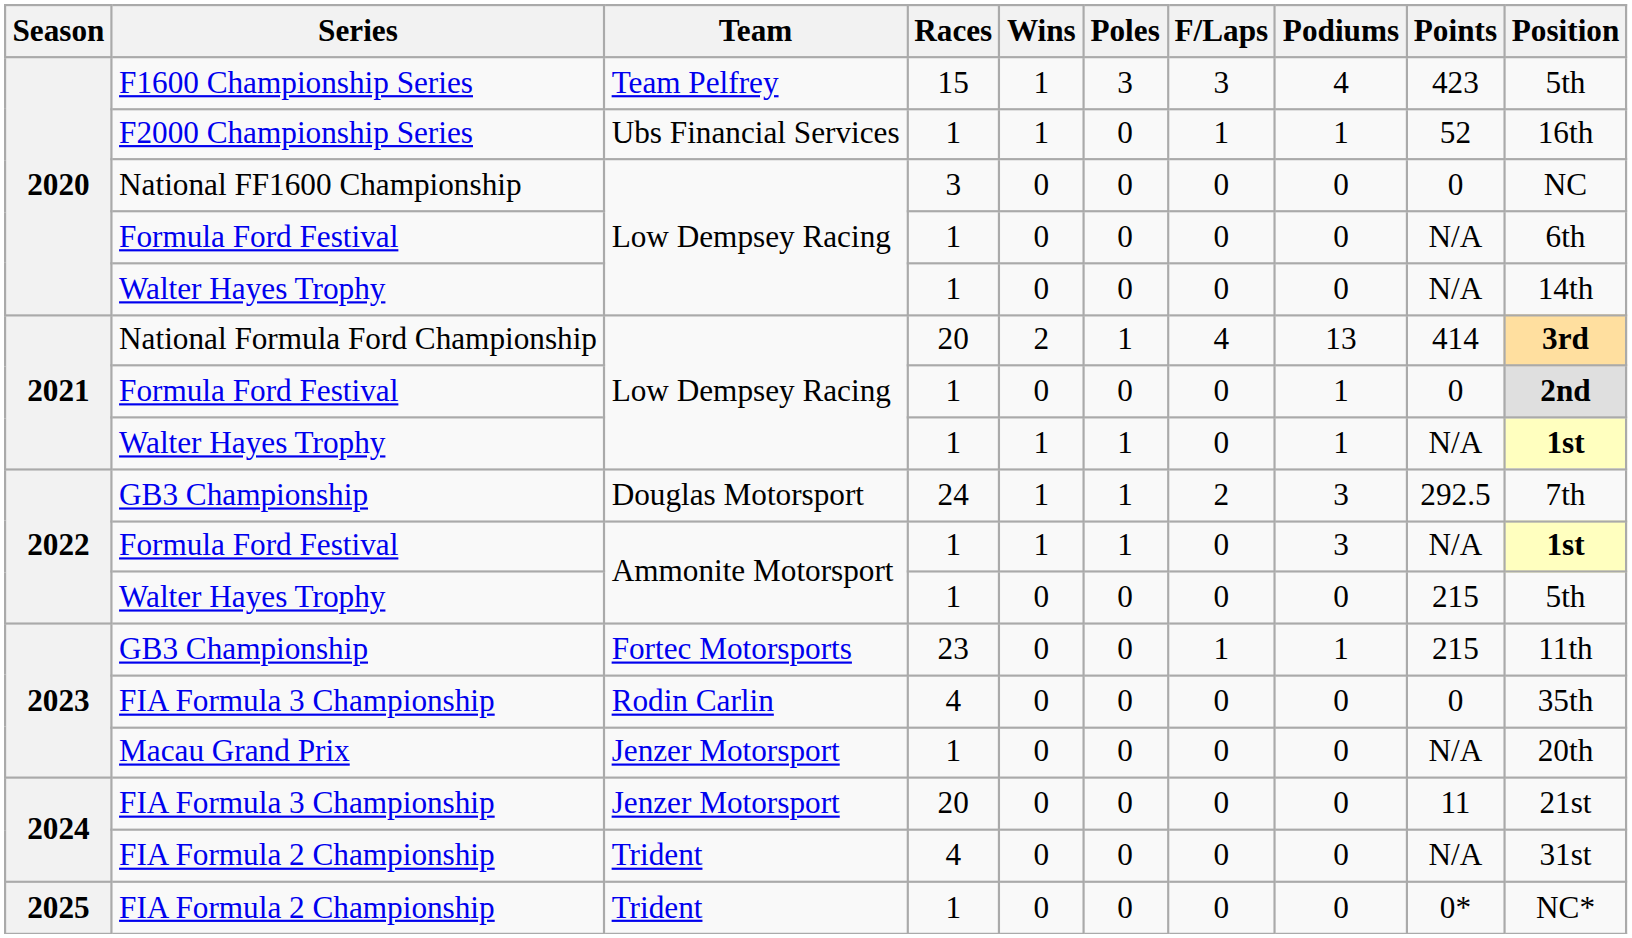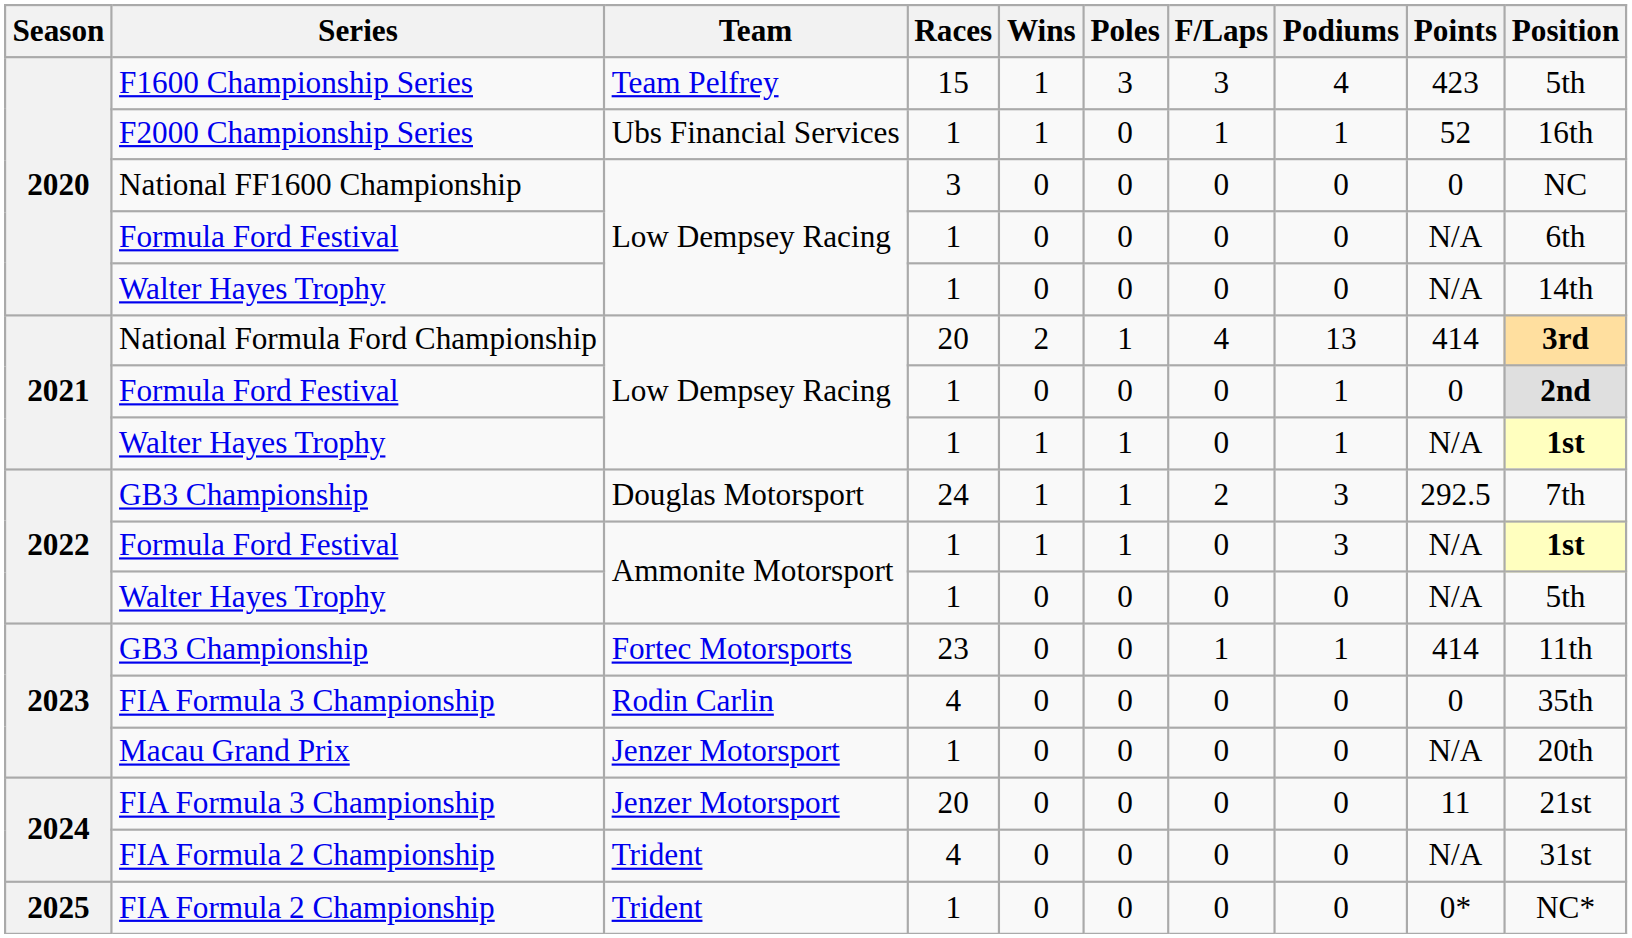2022 / Walter Hayes Trophy | Points: 215 -> N/A
2023 / GB3 Championship | Points: 215 -> 414
